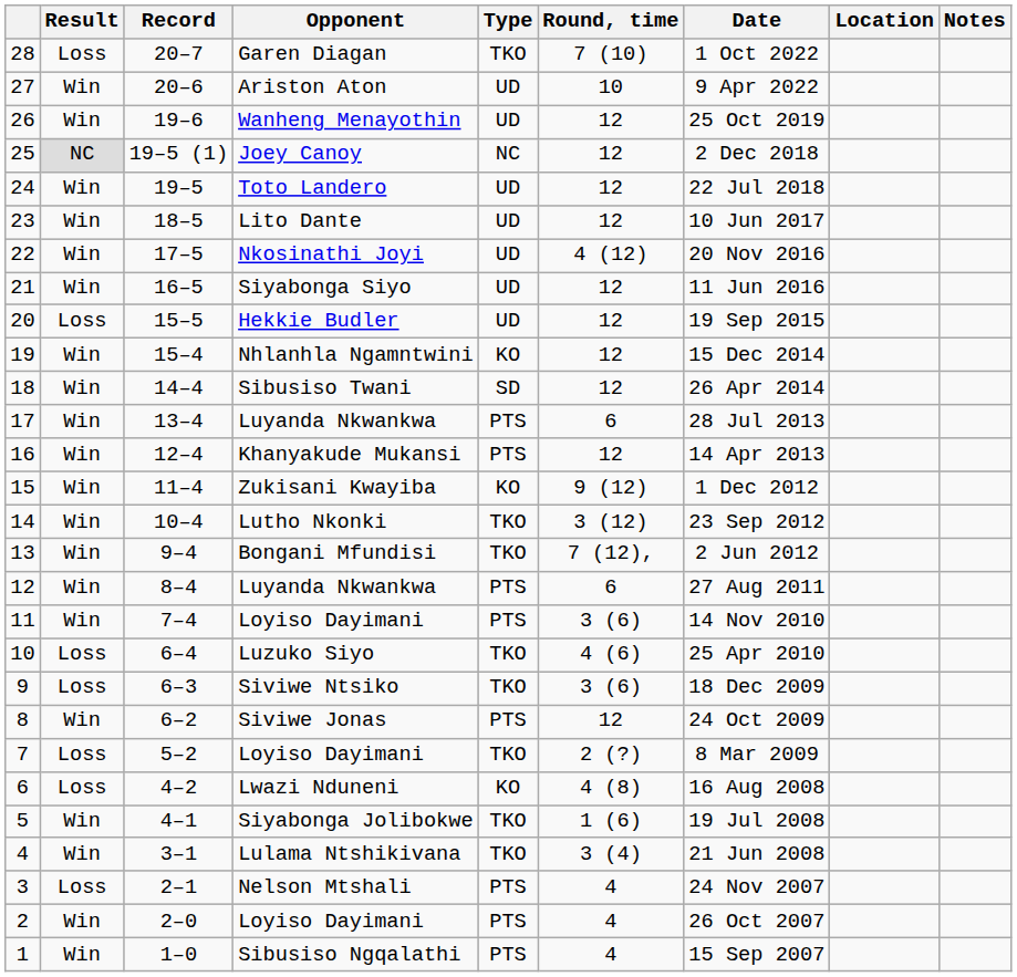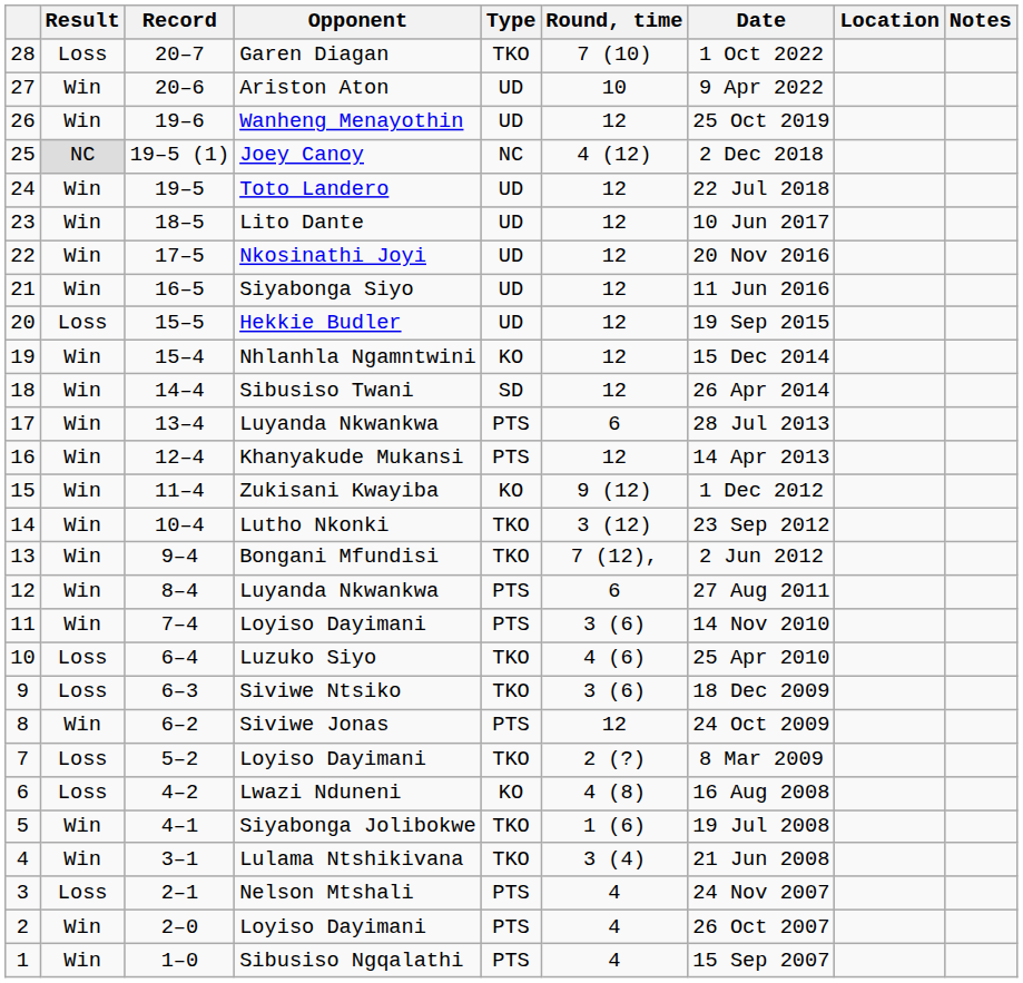25 | Round, time: 12 -> 4 (12)
22 | Round, time: 4 (12) -> 12
